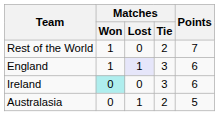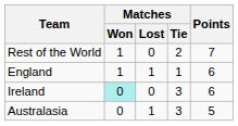England | Matches / Lost: lavender background -> no background
England | Matches / Tie: 3 -> 1
Australasia | Matches / Tie: 2 -> 3
